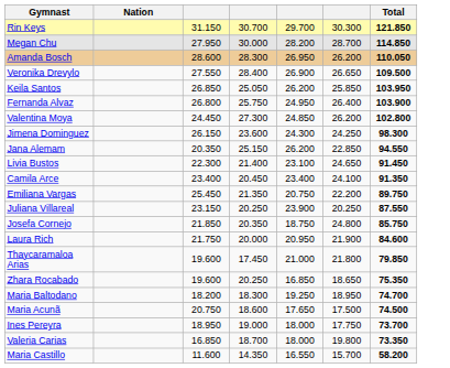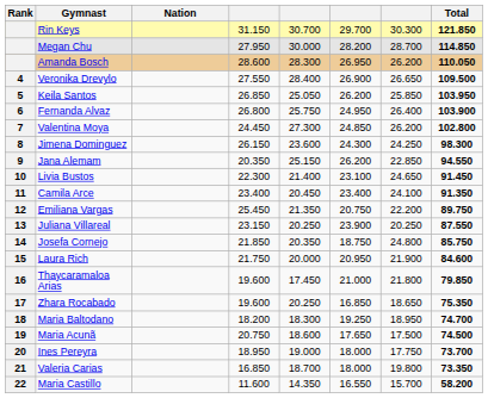+ column: Rank | 4 | 5 | 6 | 7 | 8 | 9 | 10 | 11 | 12 | 13 | 14 | 15 | 16 | 17 | 18 | 19 | 20 | 21 | 22
